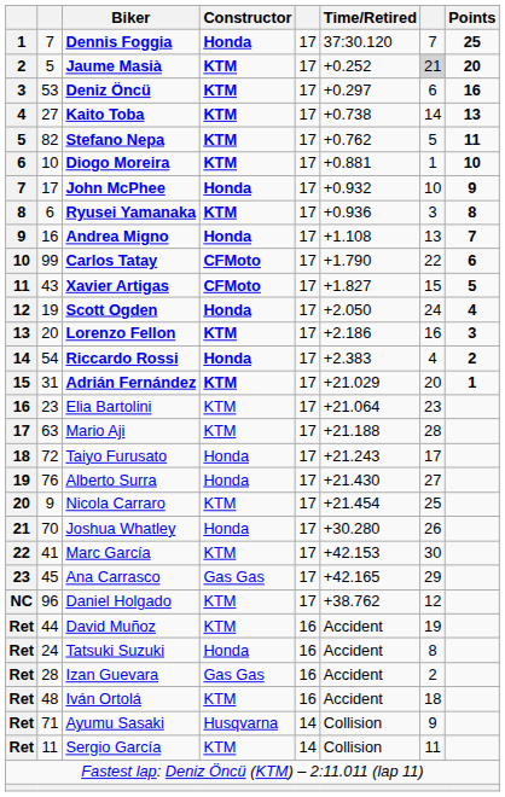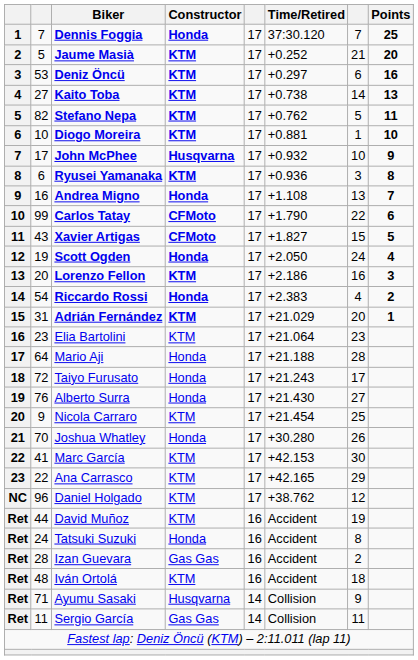Jaume Masià | column 7: lightgrey background -> no background
John McPhee | Constructor: Honda -> Husqvarna
Mario Aji | column 2: 63 -> 64
Mario Aji | Constructor: KTM -> Honda
Ana Carrasco | column 2: 45 -> 22
Ana Carrasco | Constructor: Gas Gas -> KTM
Sergio García | Constructor: KTM -> Gas Gas
